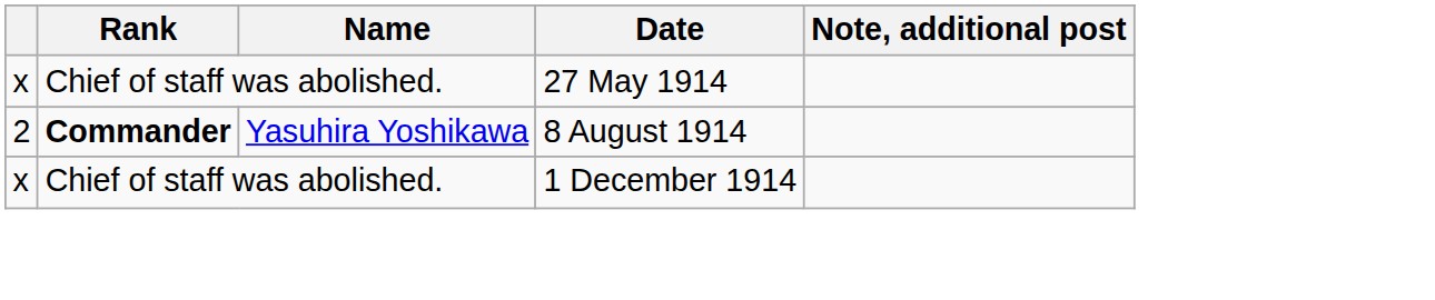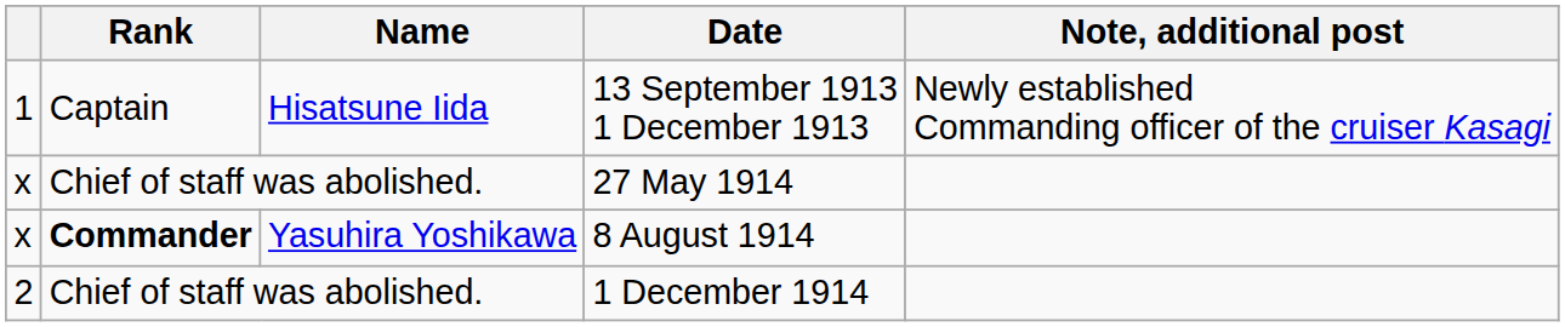+ row: 1 | Captain | Hisatsune Iida | 13 September 1913 1 December 1913 | Newly established Commanding officer of the cruiser Kasagi
8 August 1914 | column 1: 2 -> x
1 December 1914 | column 1: x -> 2
